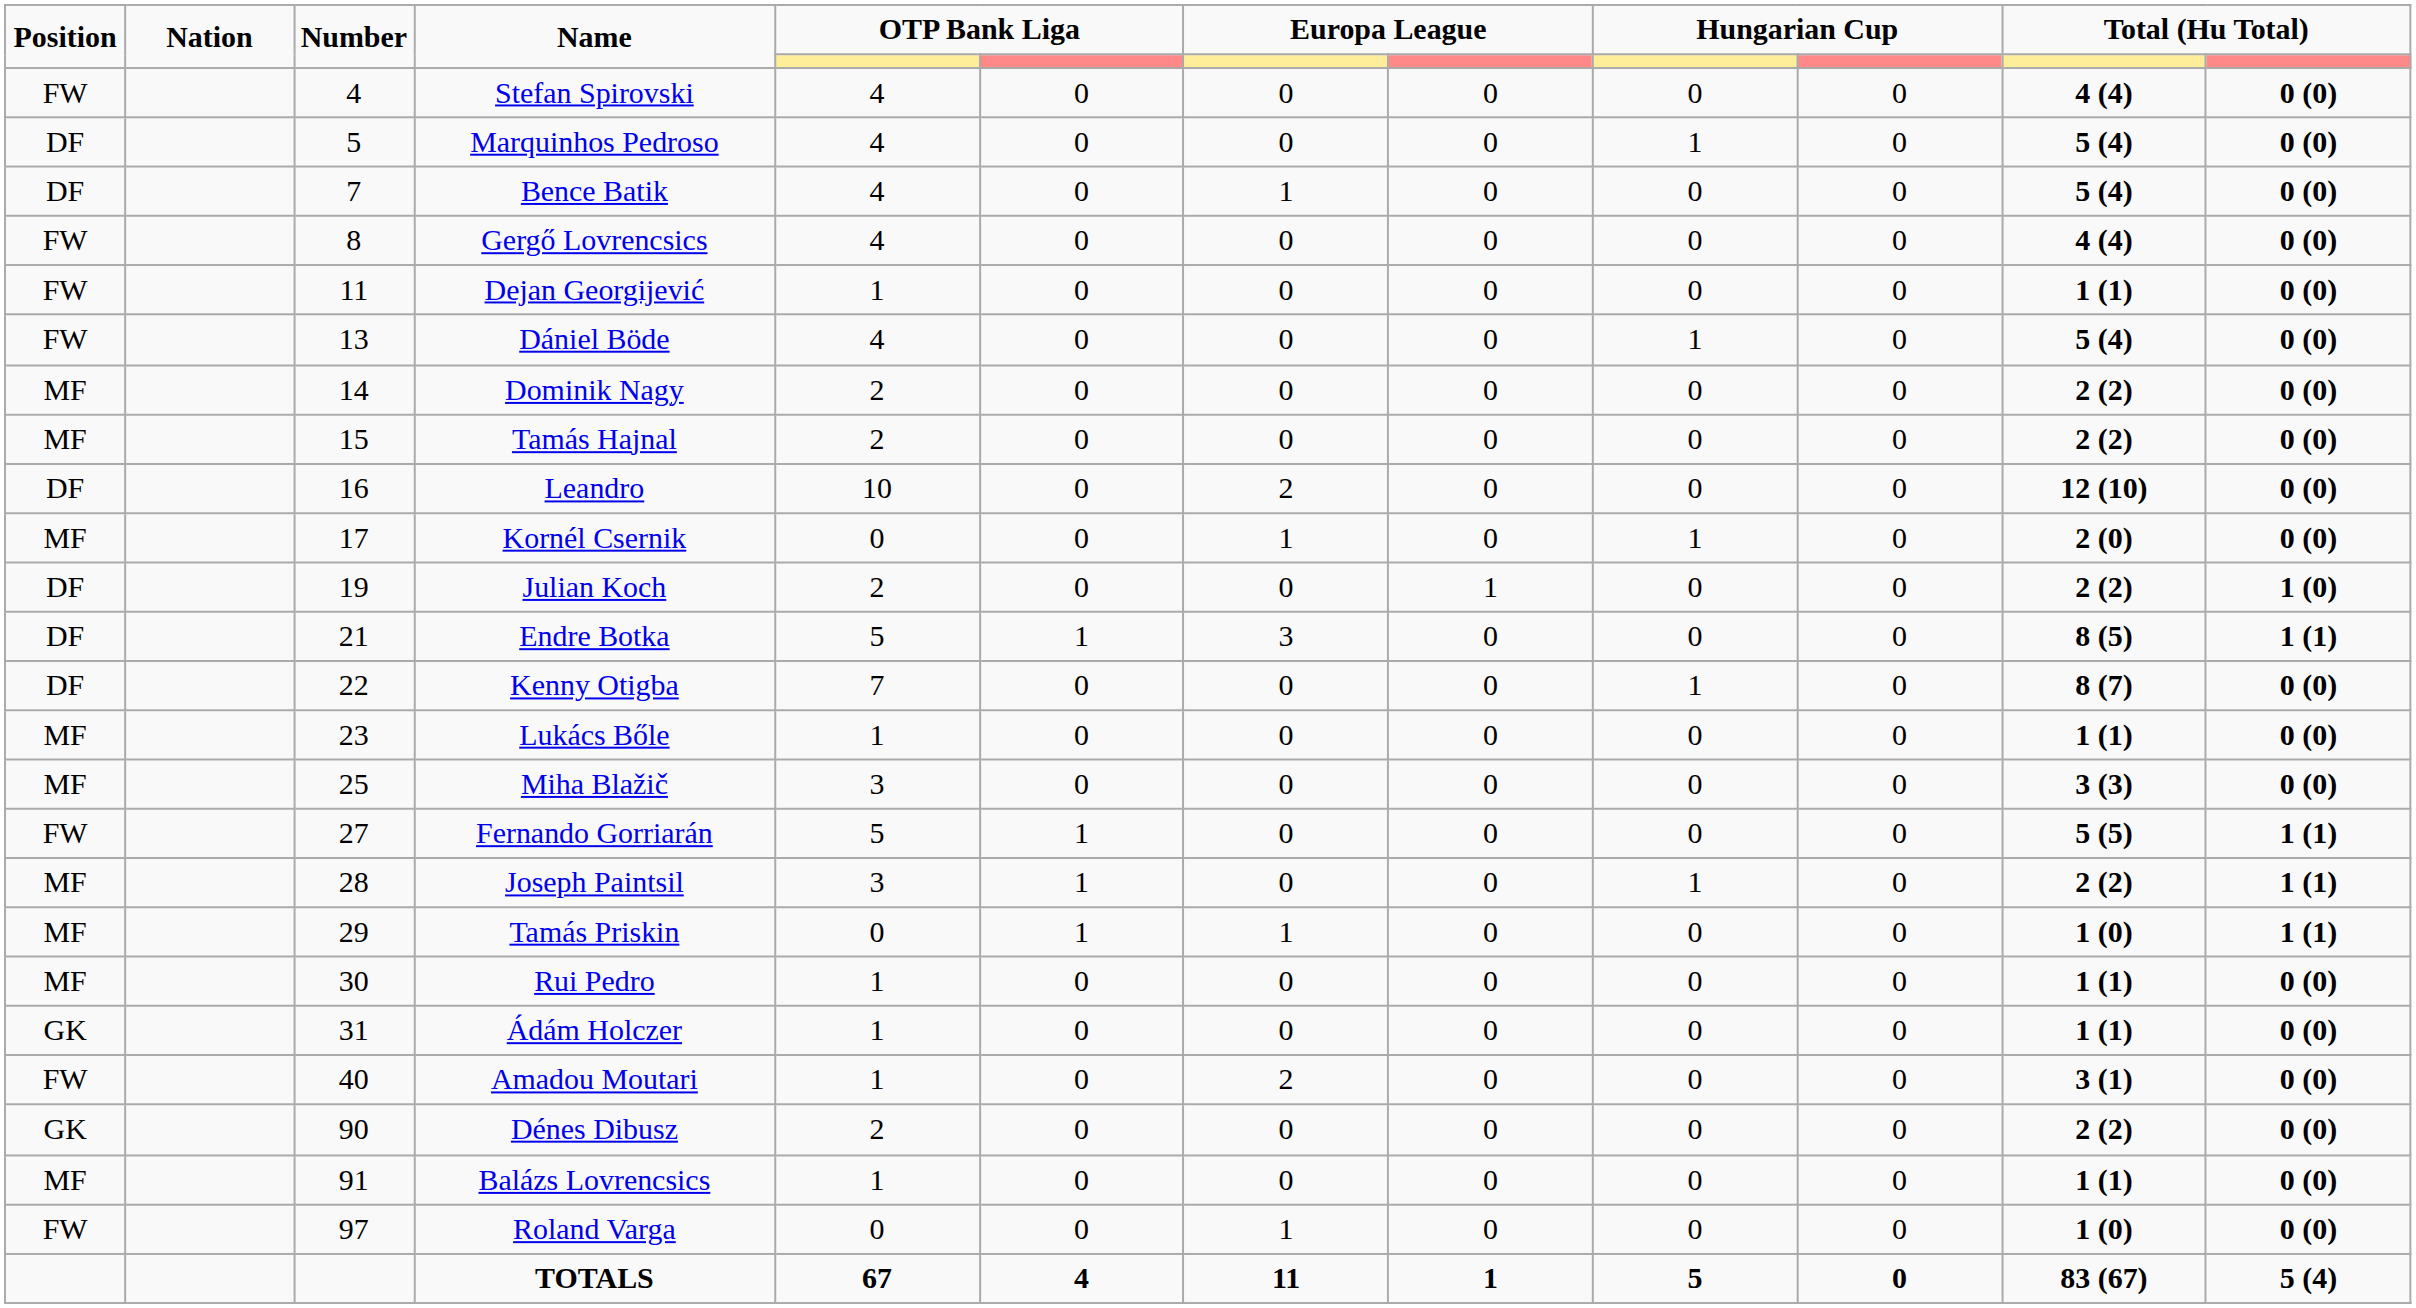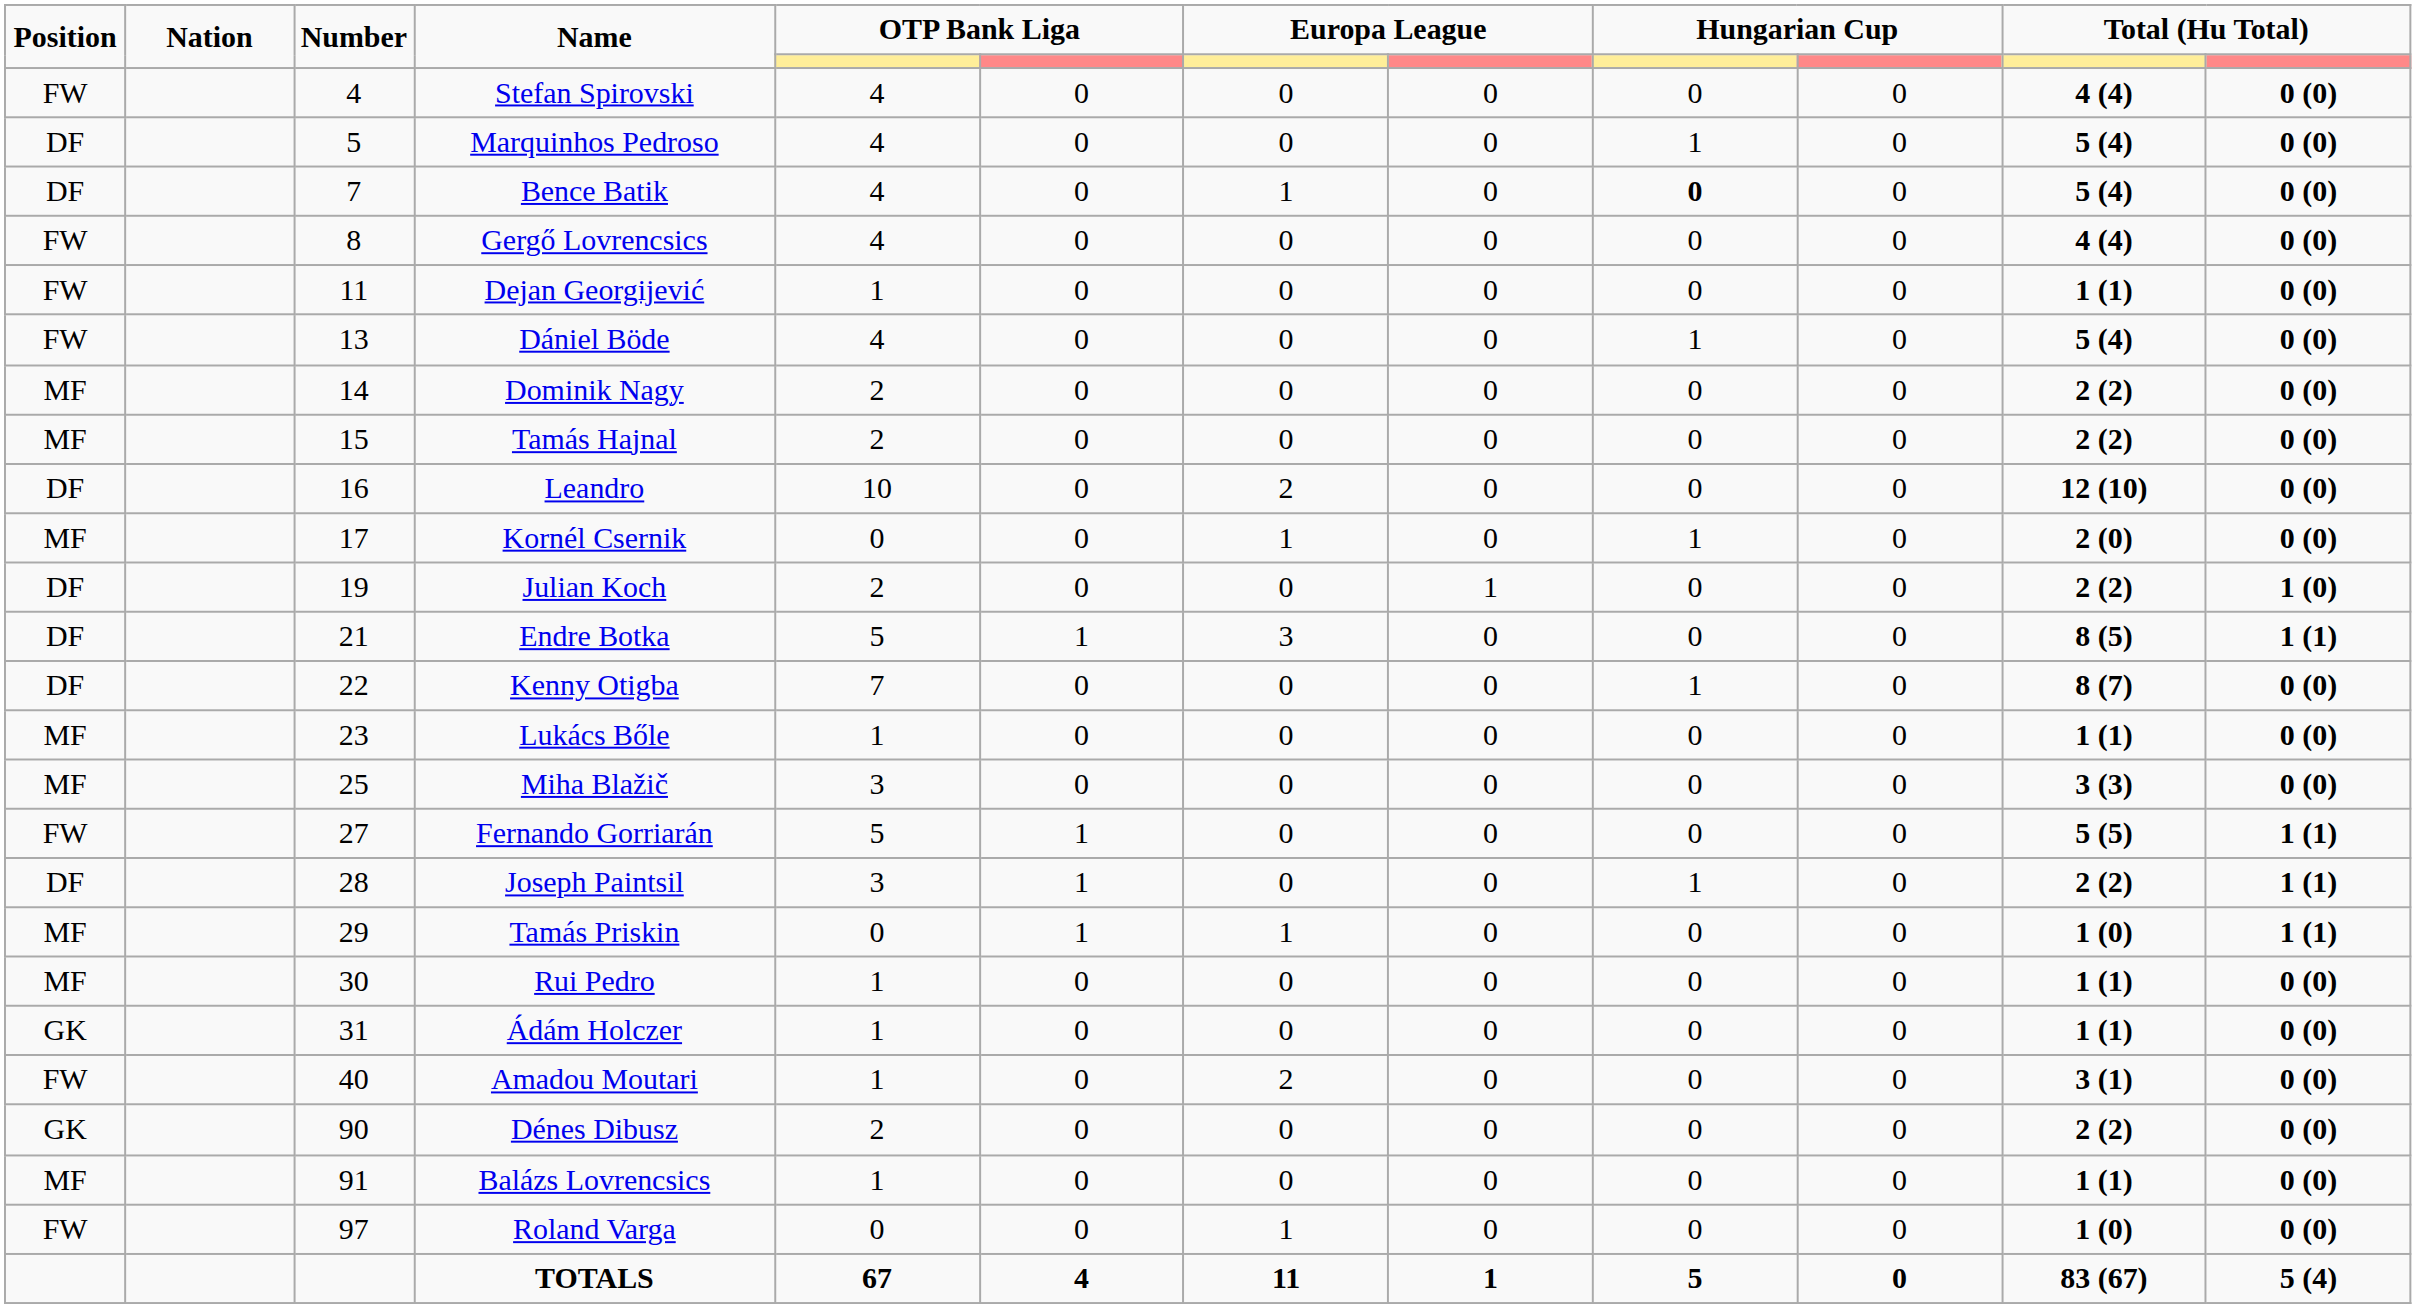Bence Batik | column 9: normal -> bold
Joseph Paintsil | Position: MF -> DF
